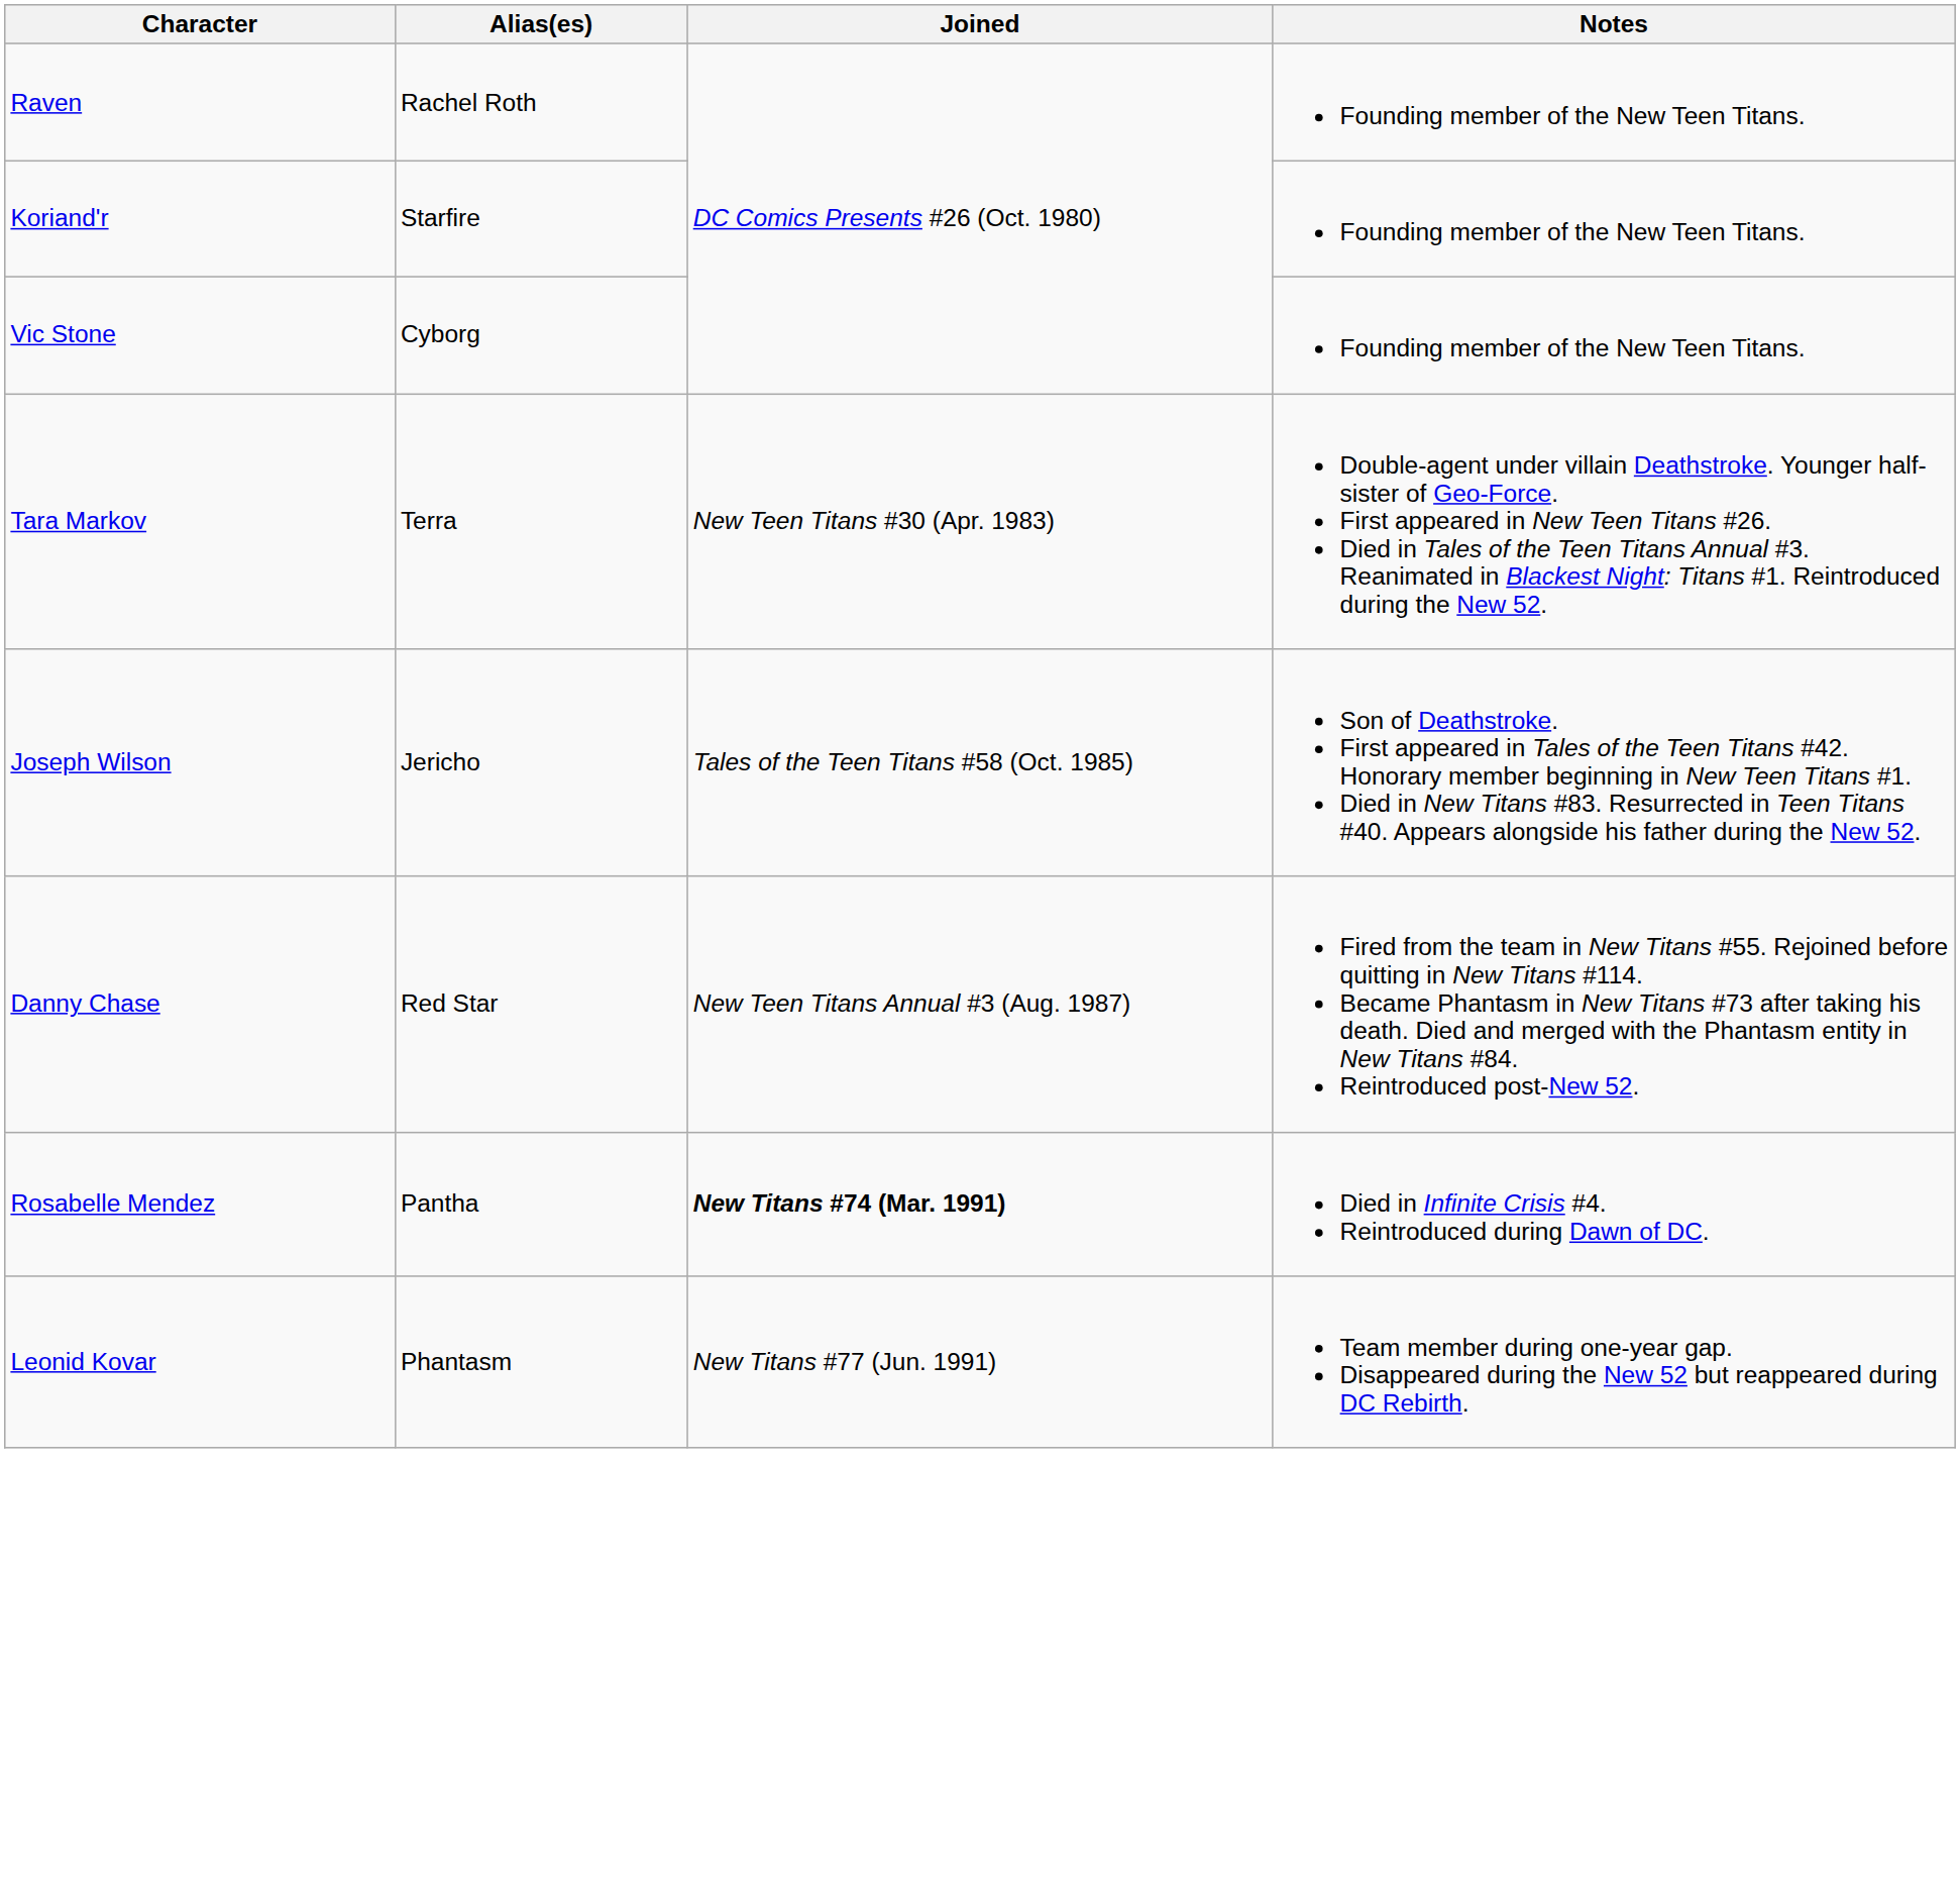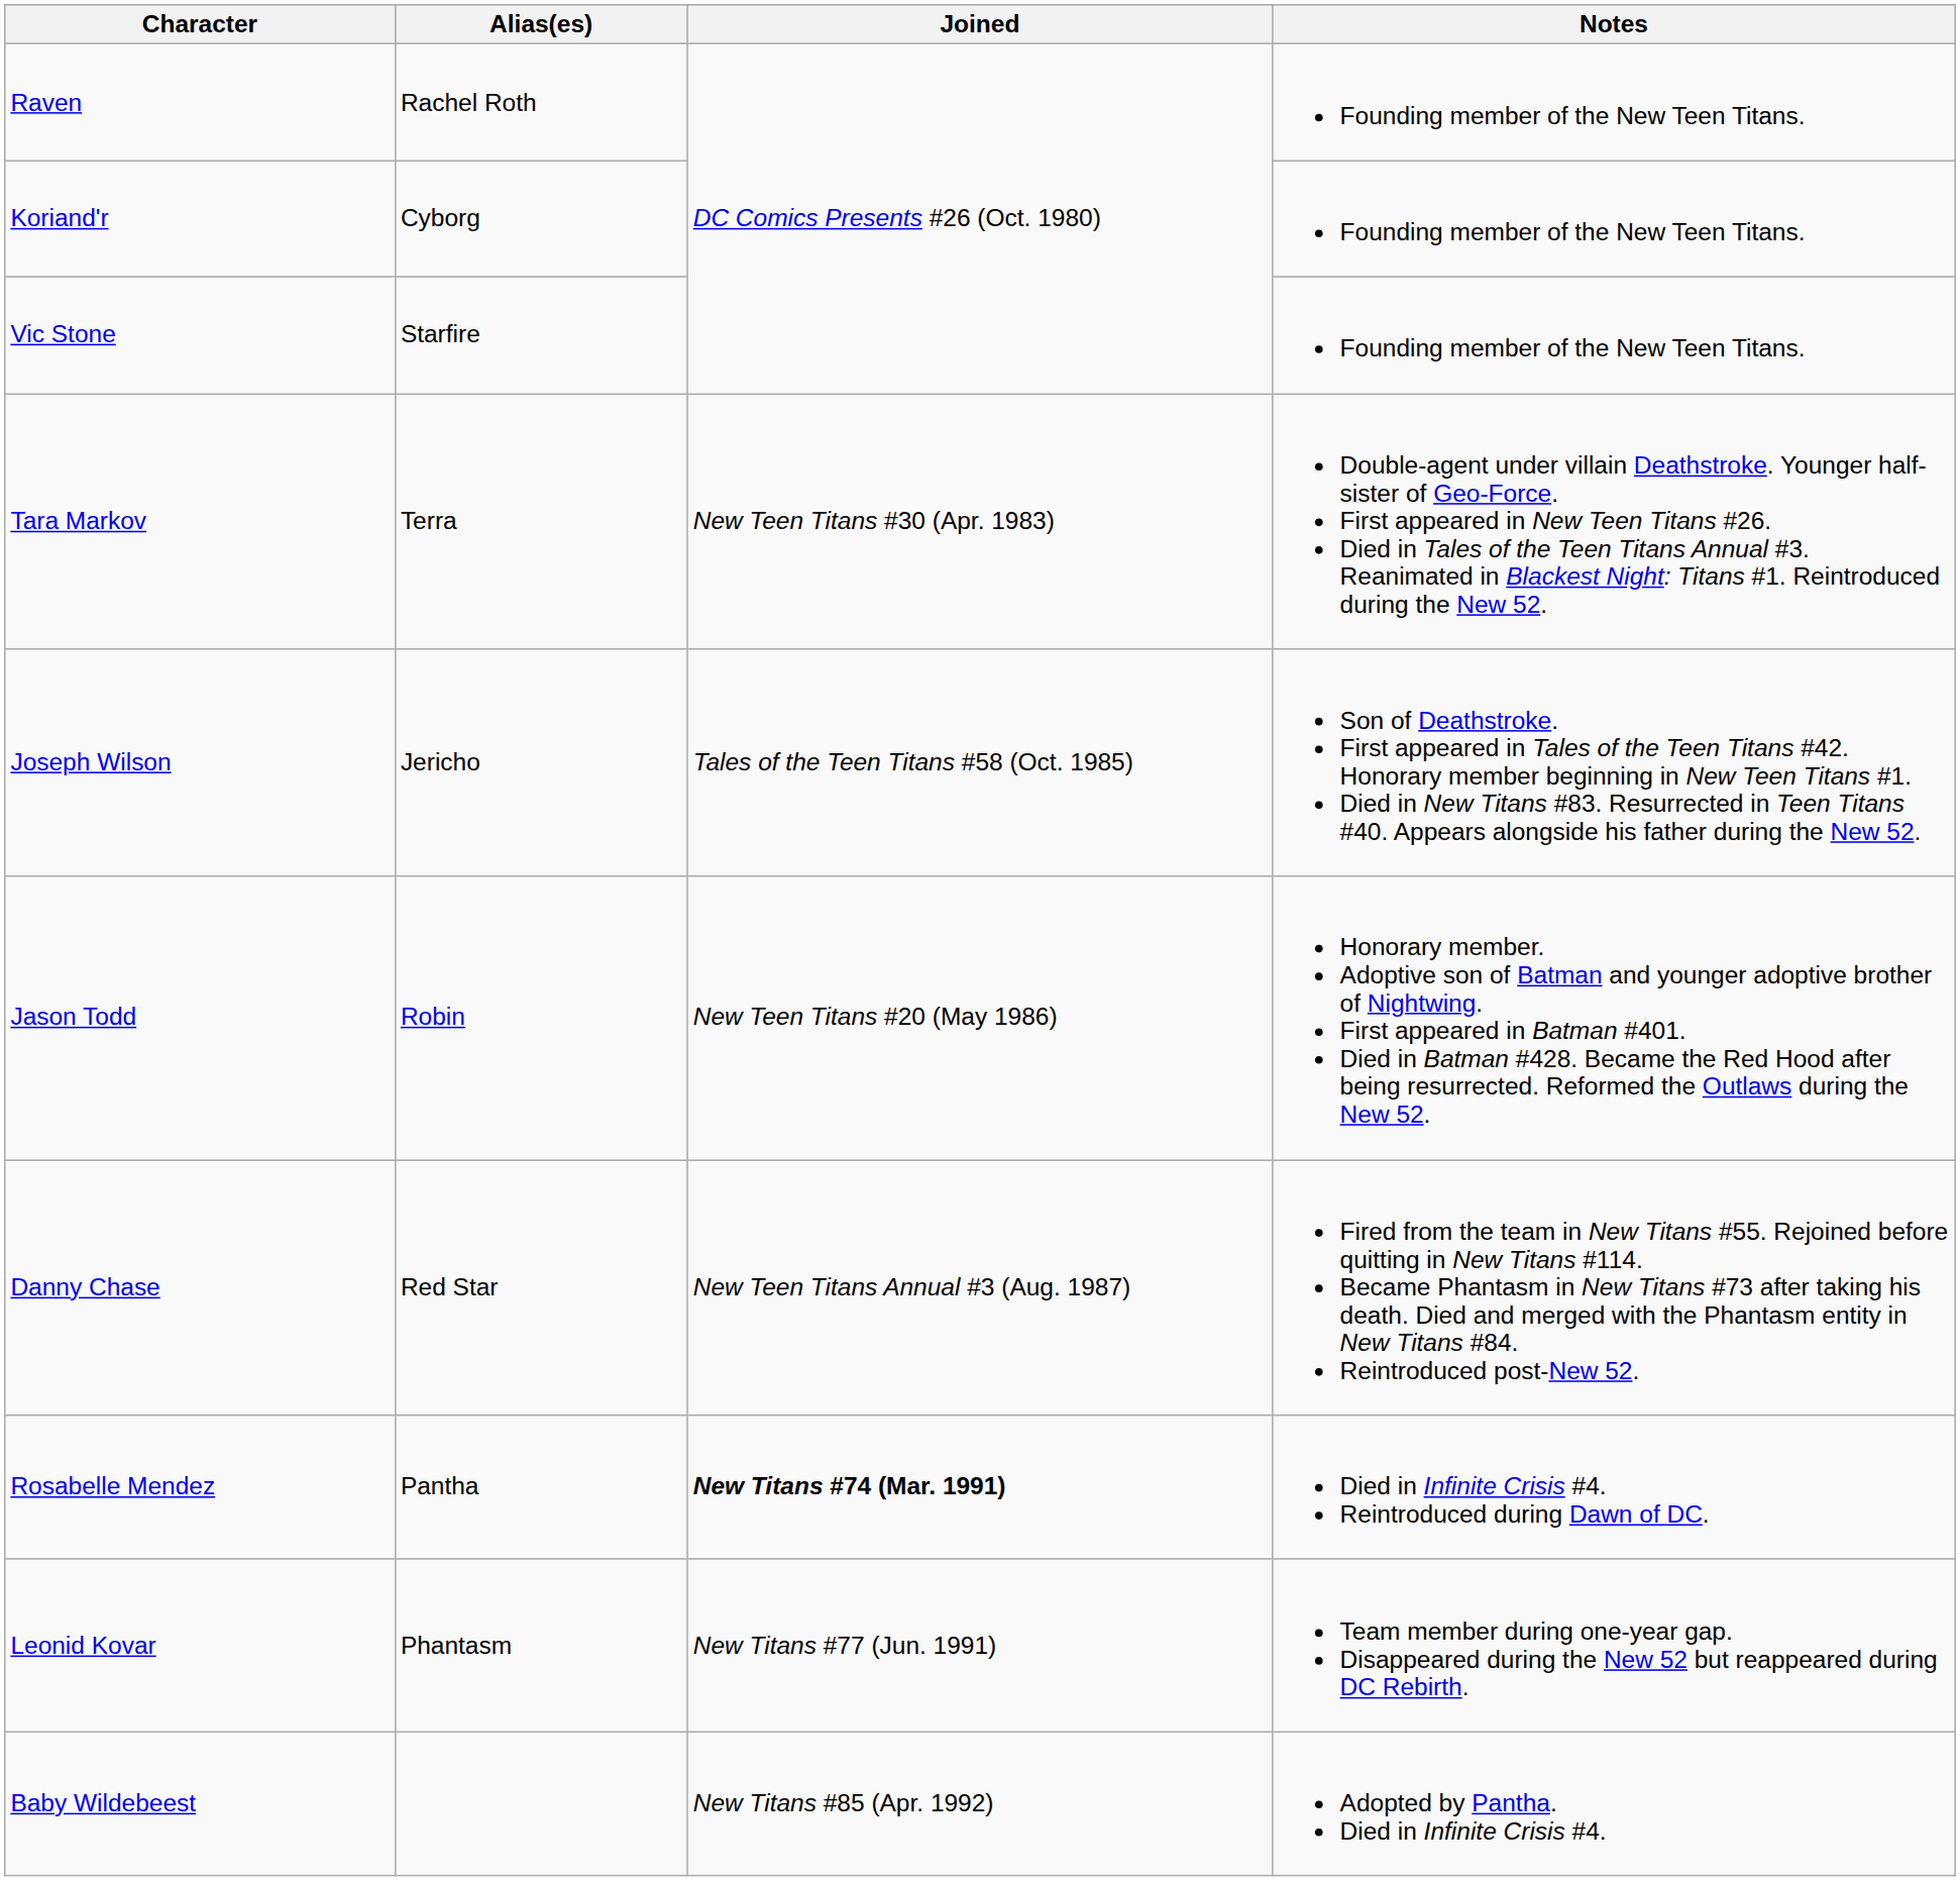Koriand'r | Alias(es): Starfire -> Cyborg
Vic Stone | Alias(es): Cyborg -> Starfire
+ row: Jason Todd | Robin | New Teen Titans #20 (May 1986) | Honorary member. Adoptive son of Batman and younger adoptive brother of Nightwing. First appeared in Batman #401. Died in Batman #428. Became the Red Hood after being resurrected. Reformed the Outlaws during the New 52.
+ row: Baby Wildebeest | New Titans #85 (Apr. 1992) | Adopted by Pantha. Died in Infinite Crisis #4.
